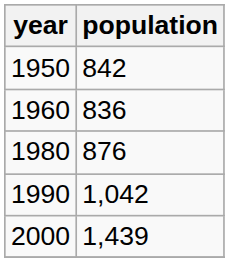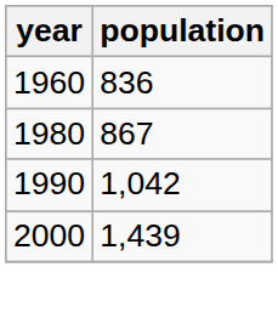- row: 1950 | 842
1980 | population: 876 -> 867
